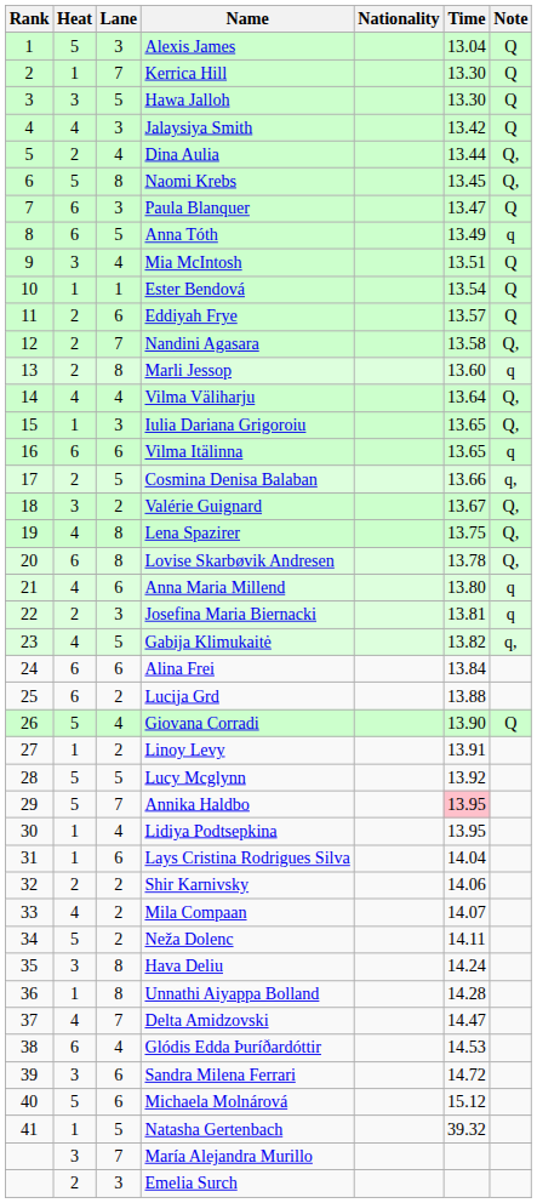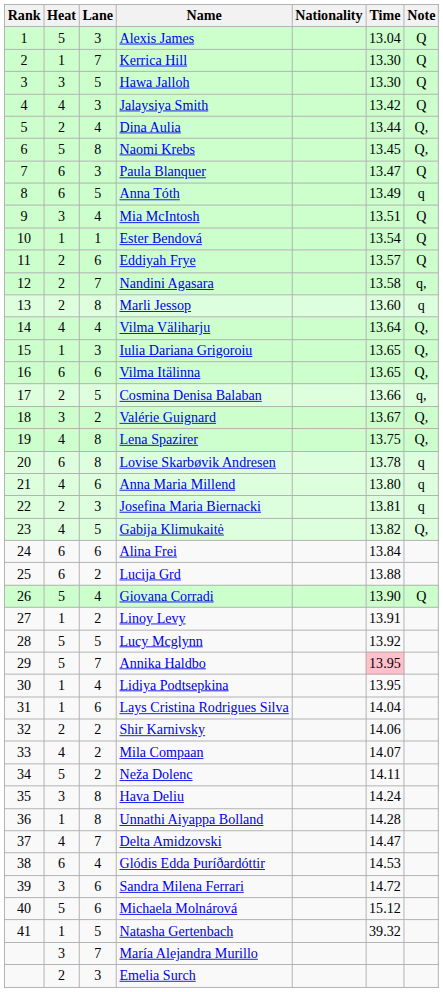Nandini Agasara | Note: Q, -> q,
Vilma Itälinna | Note: q -> Q,
Lovise Skarbøvik Andresen | Note: Q, -> q
Gabija Klimukaitė | Note: q, -> Q,
